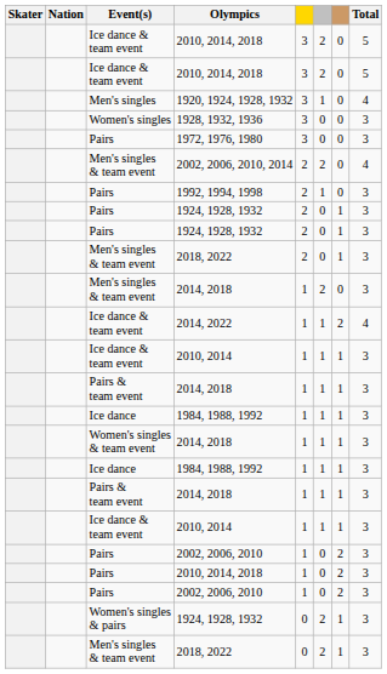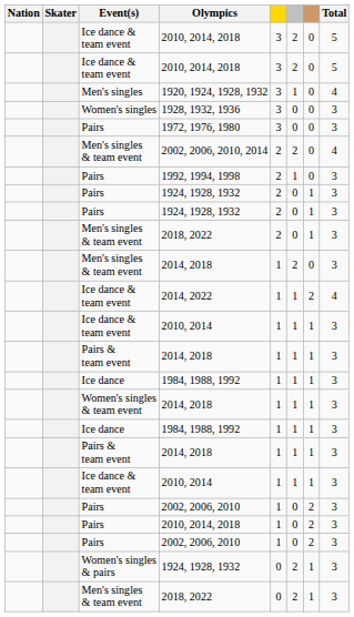columns swapped: Skater <-> Nation
